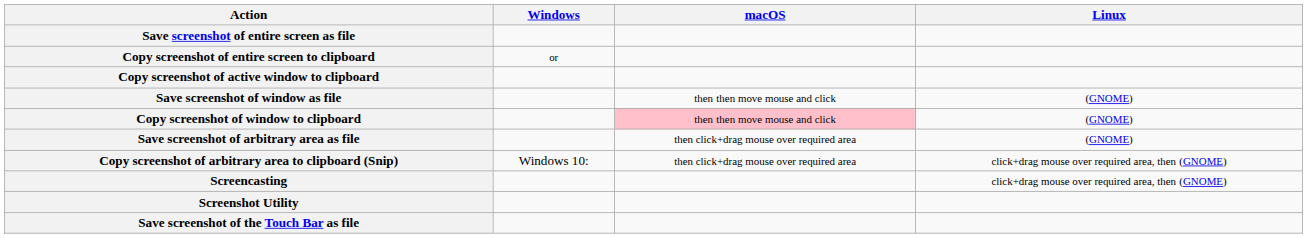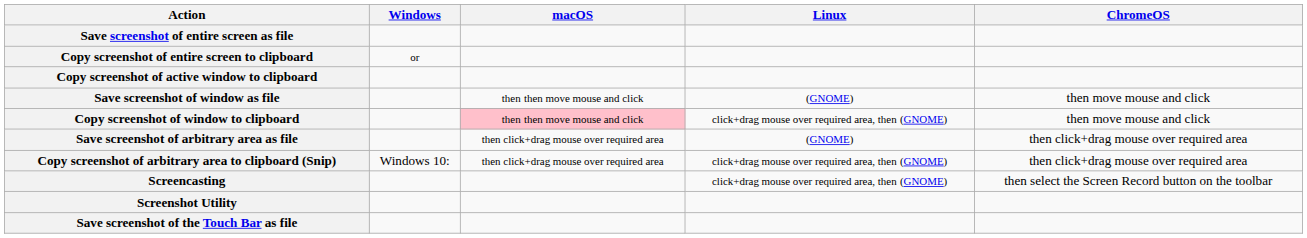+ column: ChromeOS | then move mouse and click | then move mouse and click | then click+drag mouse over required area | then click+drag mouse over required area | then select the Screen Record button on the toolbar
Copy screenshot of window to clipboard | Linux: (GNOME) -> click+drag mouse over required area, then (GNOME)
